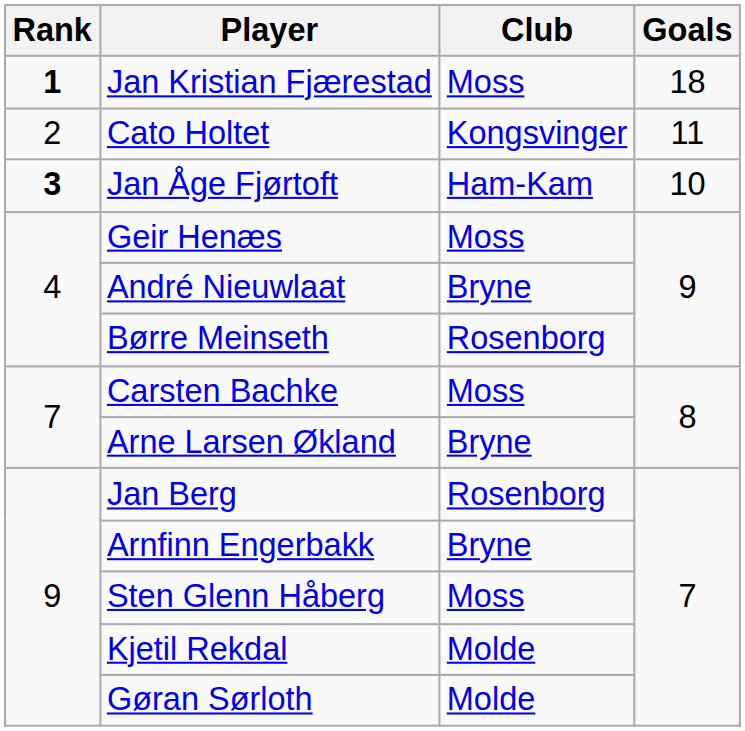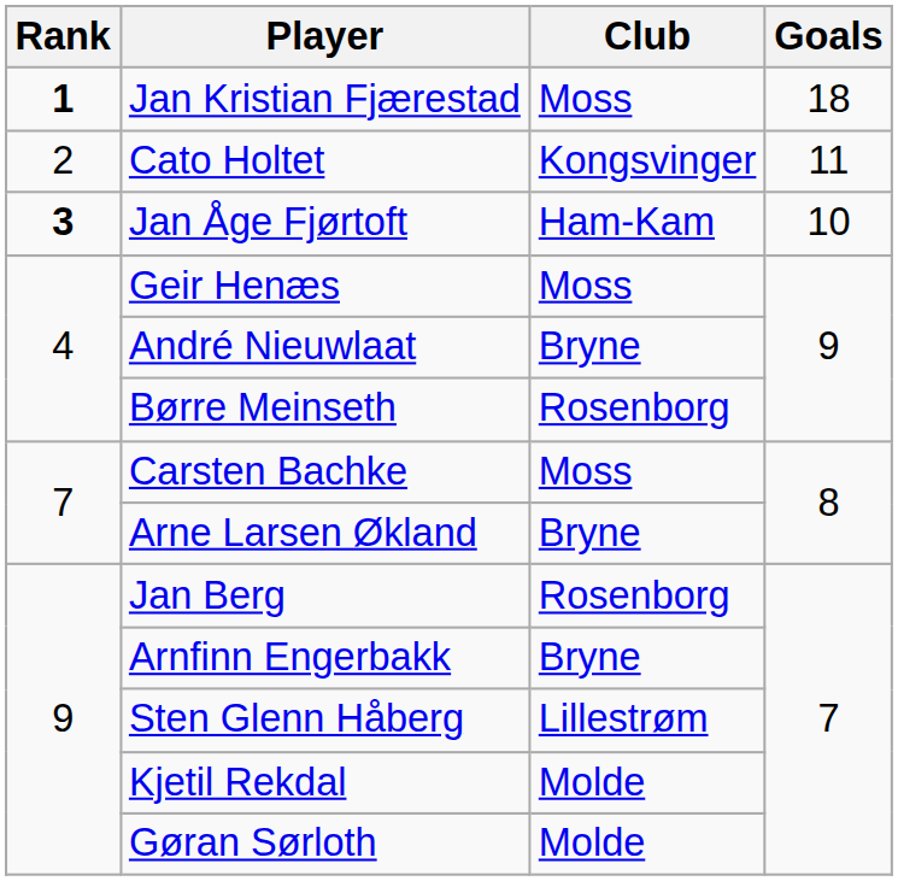Sten Glenn Håberg | Club: Moss -> Lillestrøm
